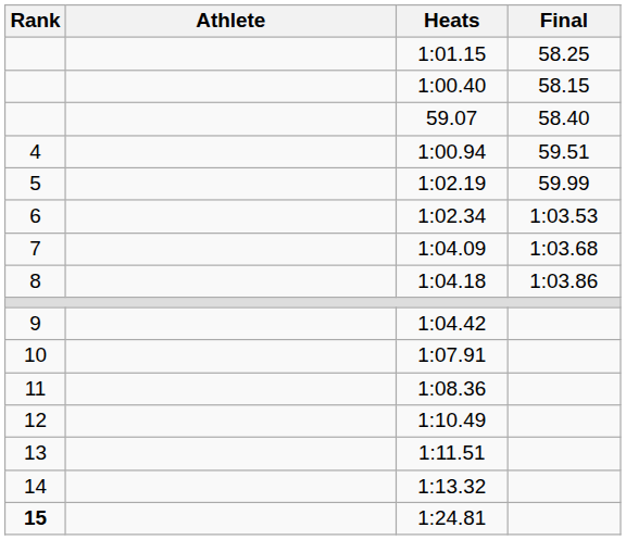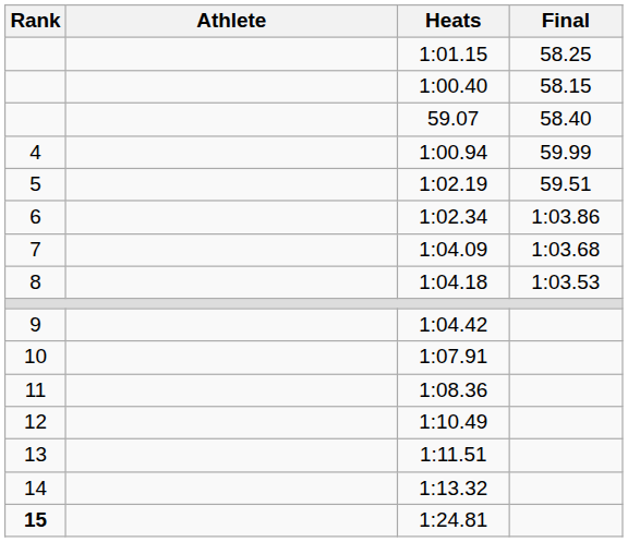1:00.94 | Final: 59.51 -> 59.99
1:02.19 | Final: 59.99 -> 59.51
1:02.34 | Final: 1:03.53 -> 1:03.86
1:04.18 | Final: 1:03.86 -> 1:03.53
